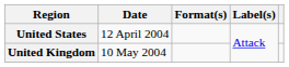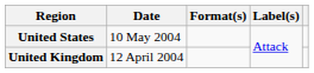United States | Date: 12 April 2004 -> 10 May 2004
United Kingdom | Date: 10 May 2004 -> 12 April 2004
